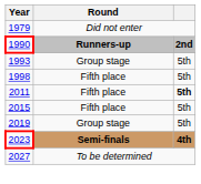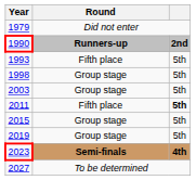1993 | Round: Group stage -> Fifth place
1998 | Round: Fifth place -> Group stage
+ row: 2003 | Group stage | 5th
2015 | Round: Fifth place -> Group stage
